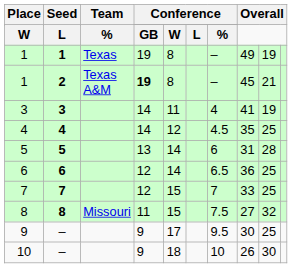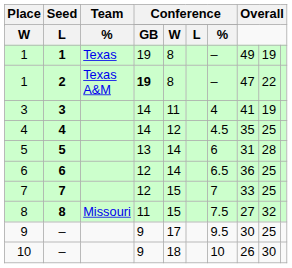1 / 2 | column 8: 45 -> 47
1 / 2 | column 9: 21 -> 22
